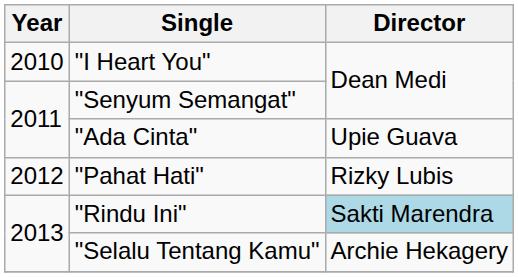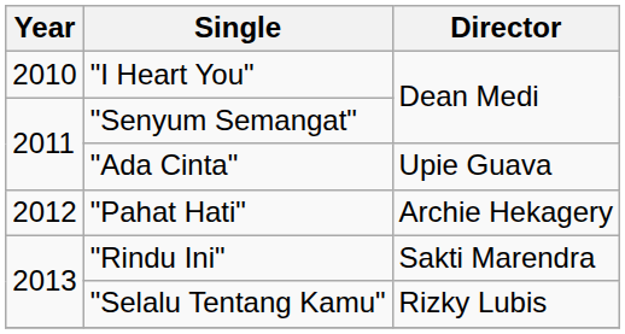"Pahat Hati" | Director: Rizky Lubis -> Archie Hekagery
"Rindu Ini" | Director: lightblue background -> no background
"Selalu Tentang Kamu" | Director: Archie Hekagery -> Rizky Lubis
